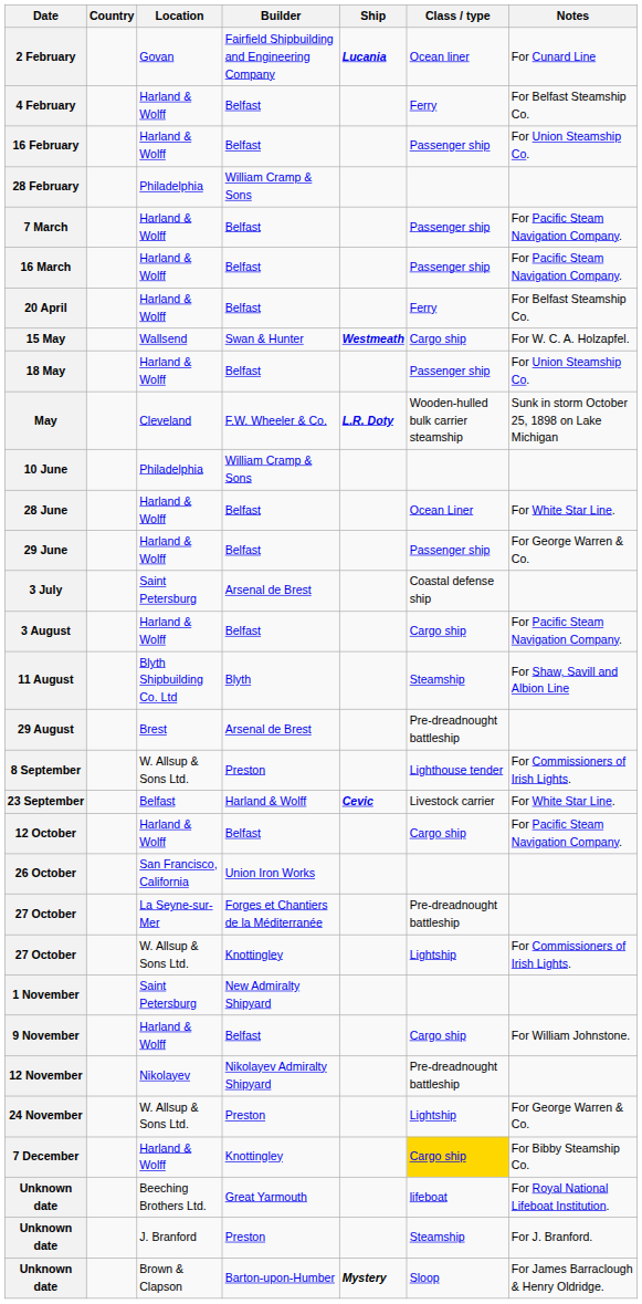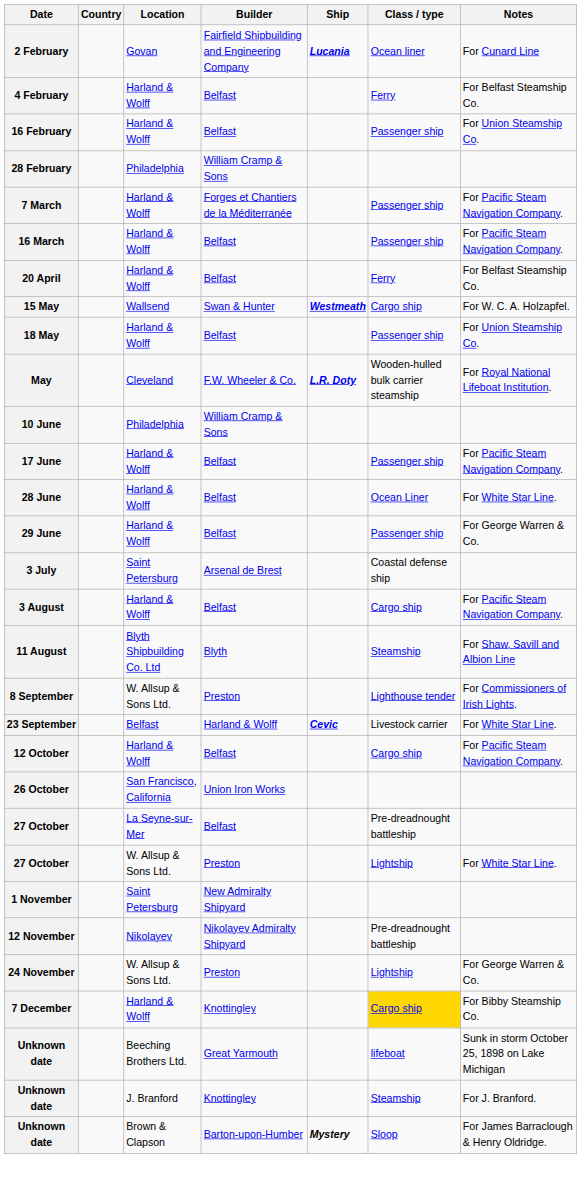7 March | Builder: Belfast -> Forges et Chantiers de la Méditerranée
May | Notes: Sunk in storm October 25, 1898 on Lake Michigan -> For Royal National Lifeboat Institution.
+ row: 17 June | Harland & Wolff | Belfast | Passenger ship | For Pacific Steam Navigation Company.
- row: 29 August | Brest | Arsenal de Brest | Pre-dreadnought battleship
27 October / La Seyne-sur-Mer | Builder: Forges et Chantiers de la Méditerranée -> Belfast
27 October / W. Allsup & Sons Ltd. | Builder: Knottingley -> Preston
27 October / W. Allsup & Sons Ltd. | Notes: For Commissioners of Irish Lights. -> For White Star Line.
- row: 9 November | Harland & Wolff | Belfast | Cargo ship | For William Johnstone.
Unknown date / Beeching Brothers Ltd. | Notes: For Royal National Lifeboat Institution. -> Sunk in storm October 25, 1898 on Lake Michigan
Unknown date / J. Branford | Builder: Preston -> Knottingley
